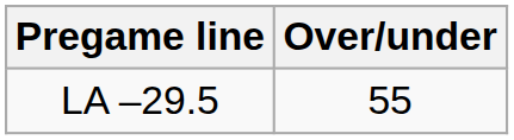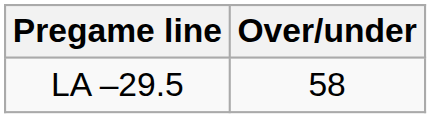LA –29.5 | Over/under: 55 -> 58
